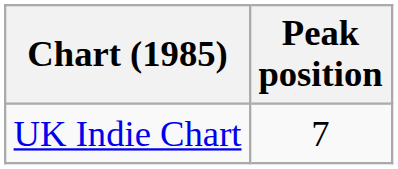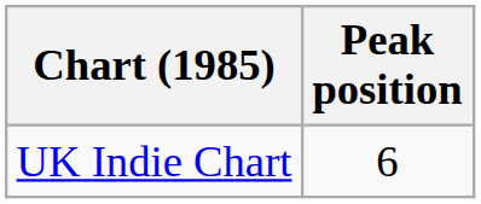UK Indie Chart | Peak position: 7 -> 6
